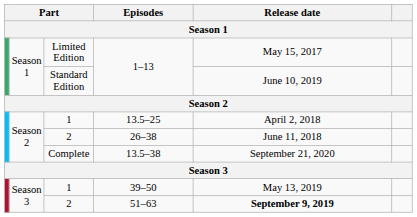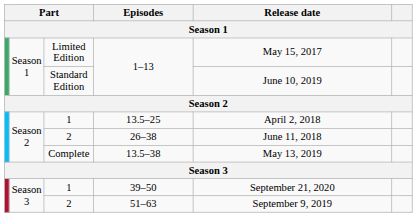13.5–38 | Release date: September 21, 2020 -> May 13, 2019
39–50 | Release date: May 13, 2019 -> September 21, 2020
51–63 | Release date: bold -> normal
